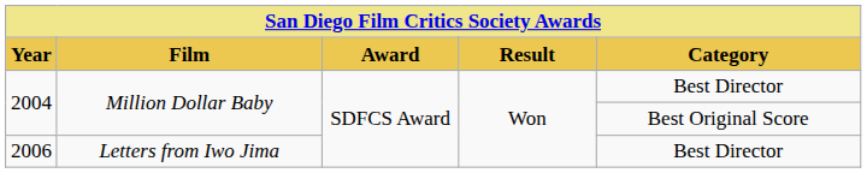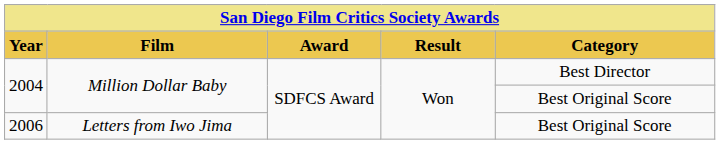2006 | Category: Best Director -> Best Original Score
